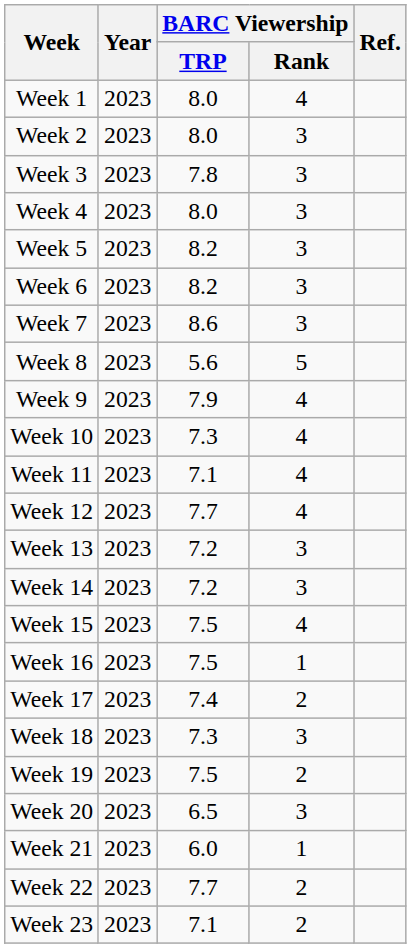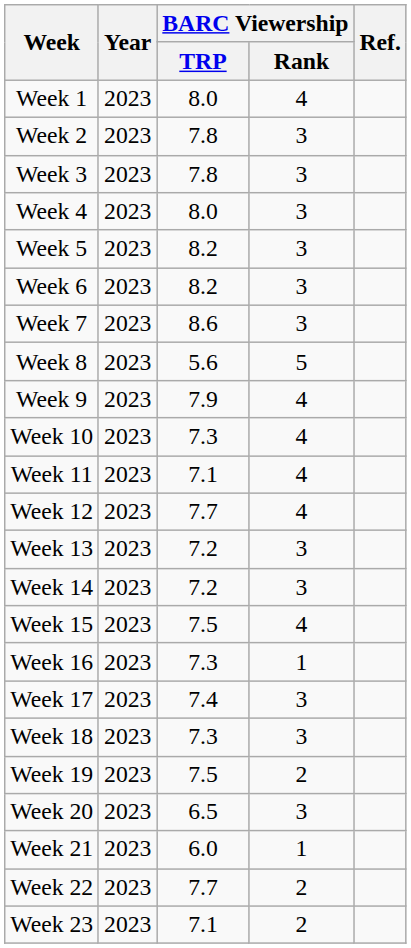Week 2 | BARC Viewership / TRP: 8.0 -> 7.8
Week 16 | BARC Viewership / TRP: 7.5 -> 7.3
Week 17 | BARC Viewership / Rank: 2 -> 3
